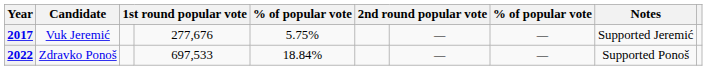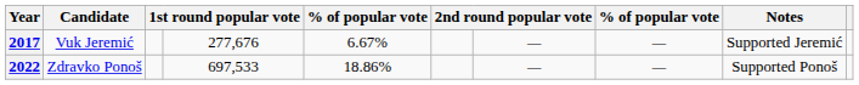2017 | column 5: 5.75% -> 6.67%
2022 | column 5: 18.84% -> 18.86%
